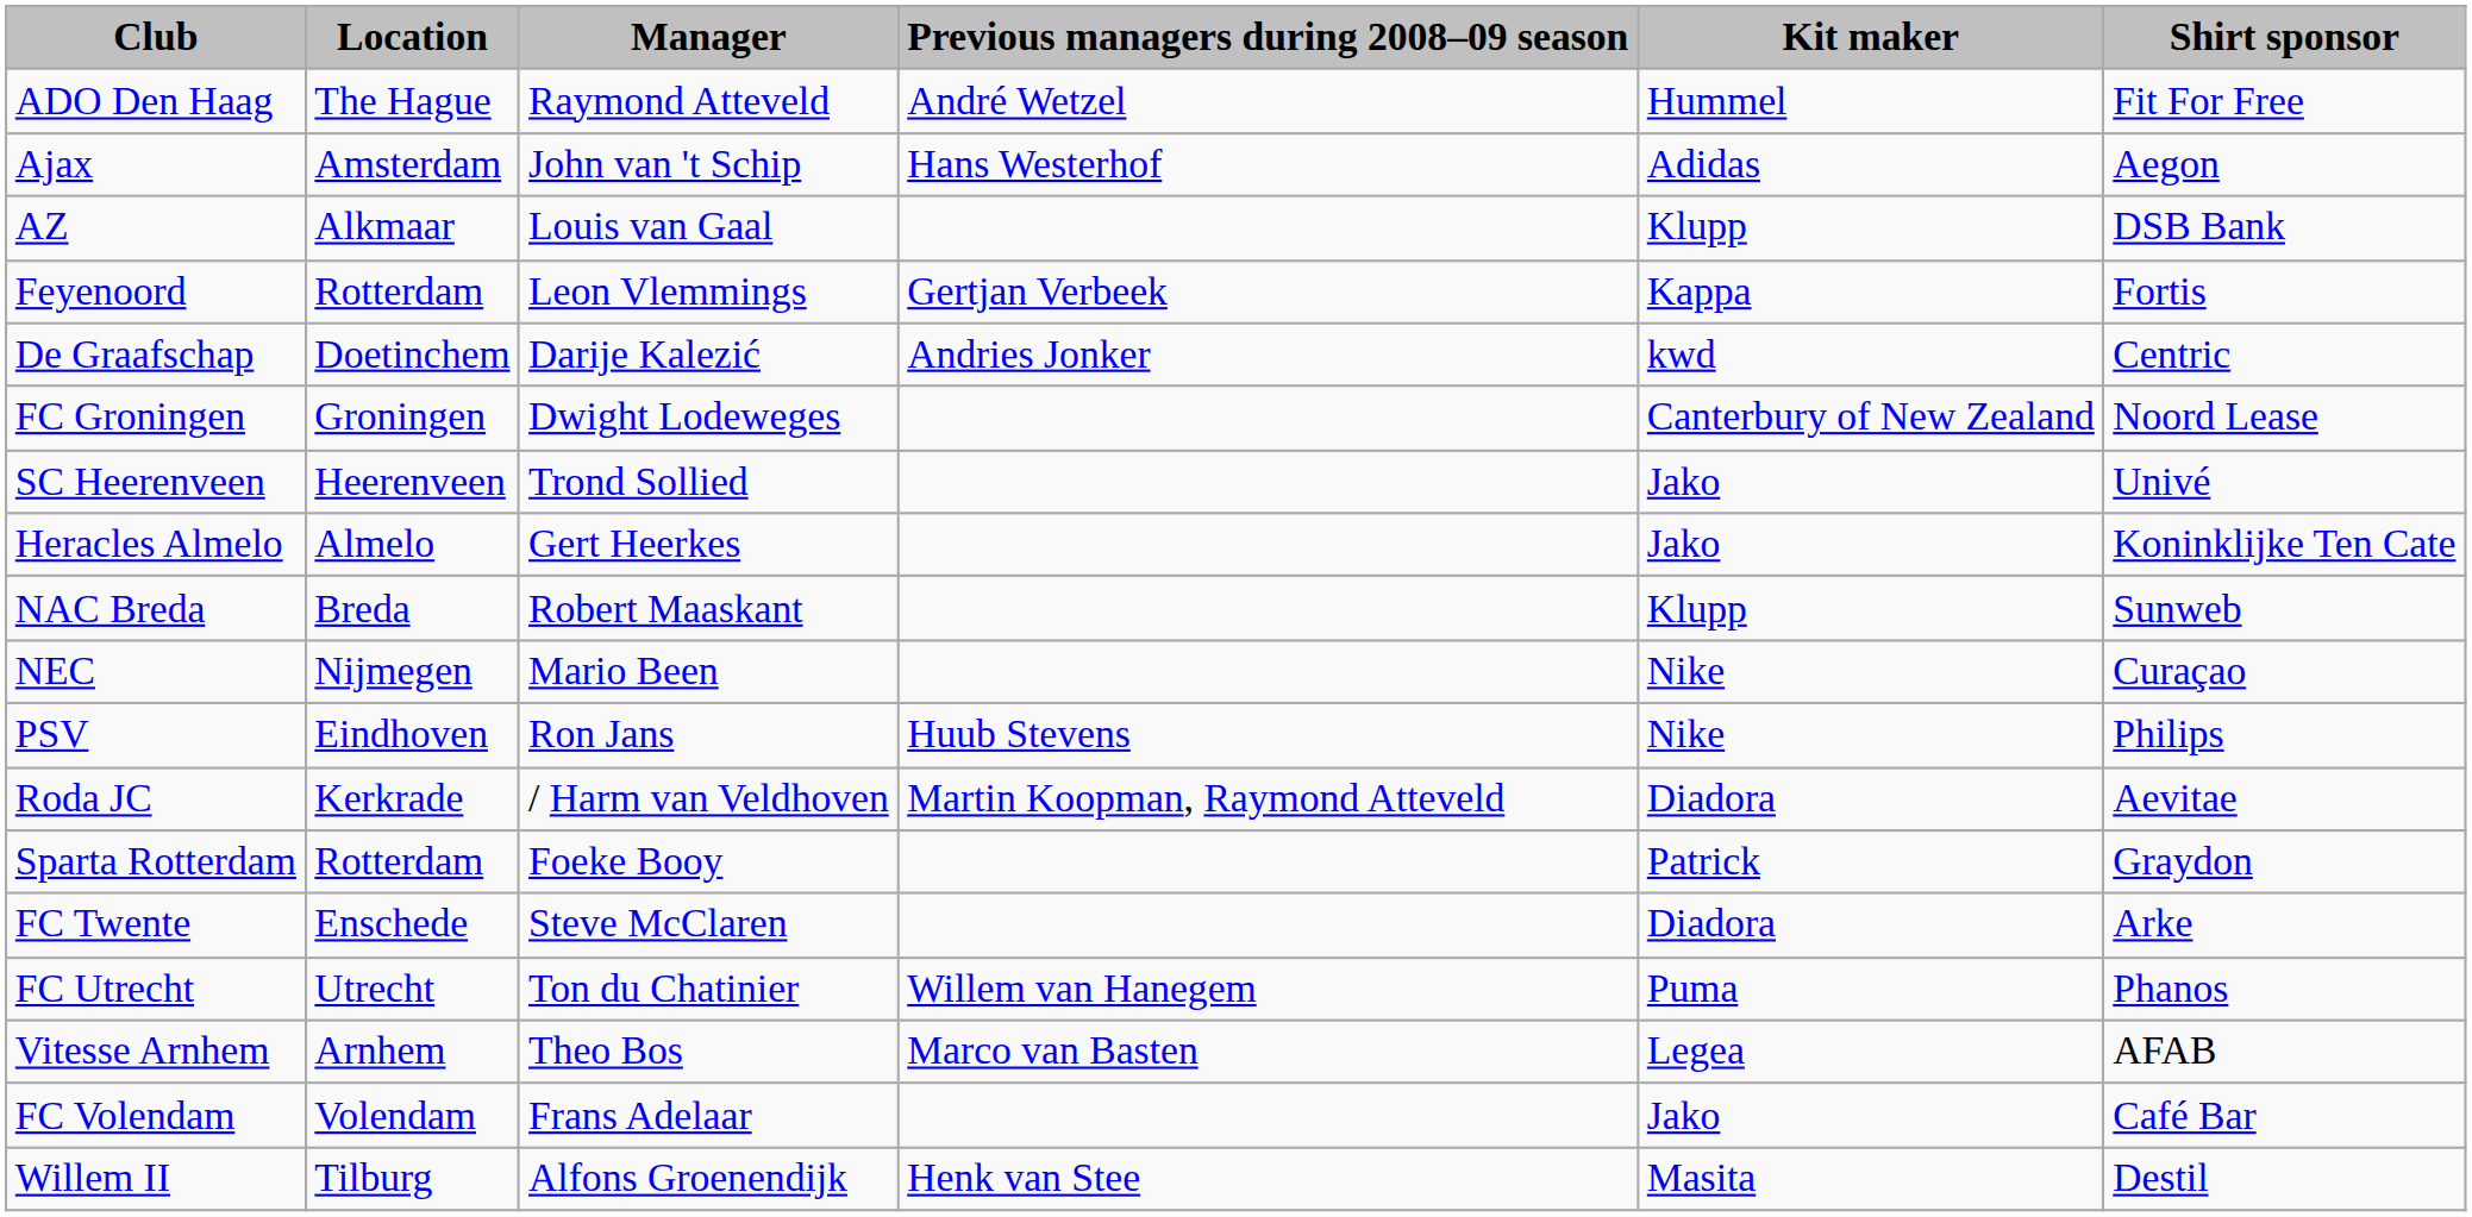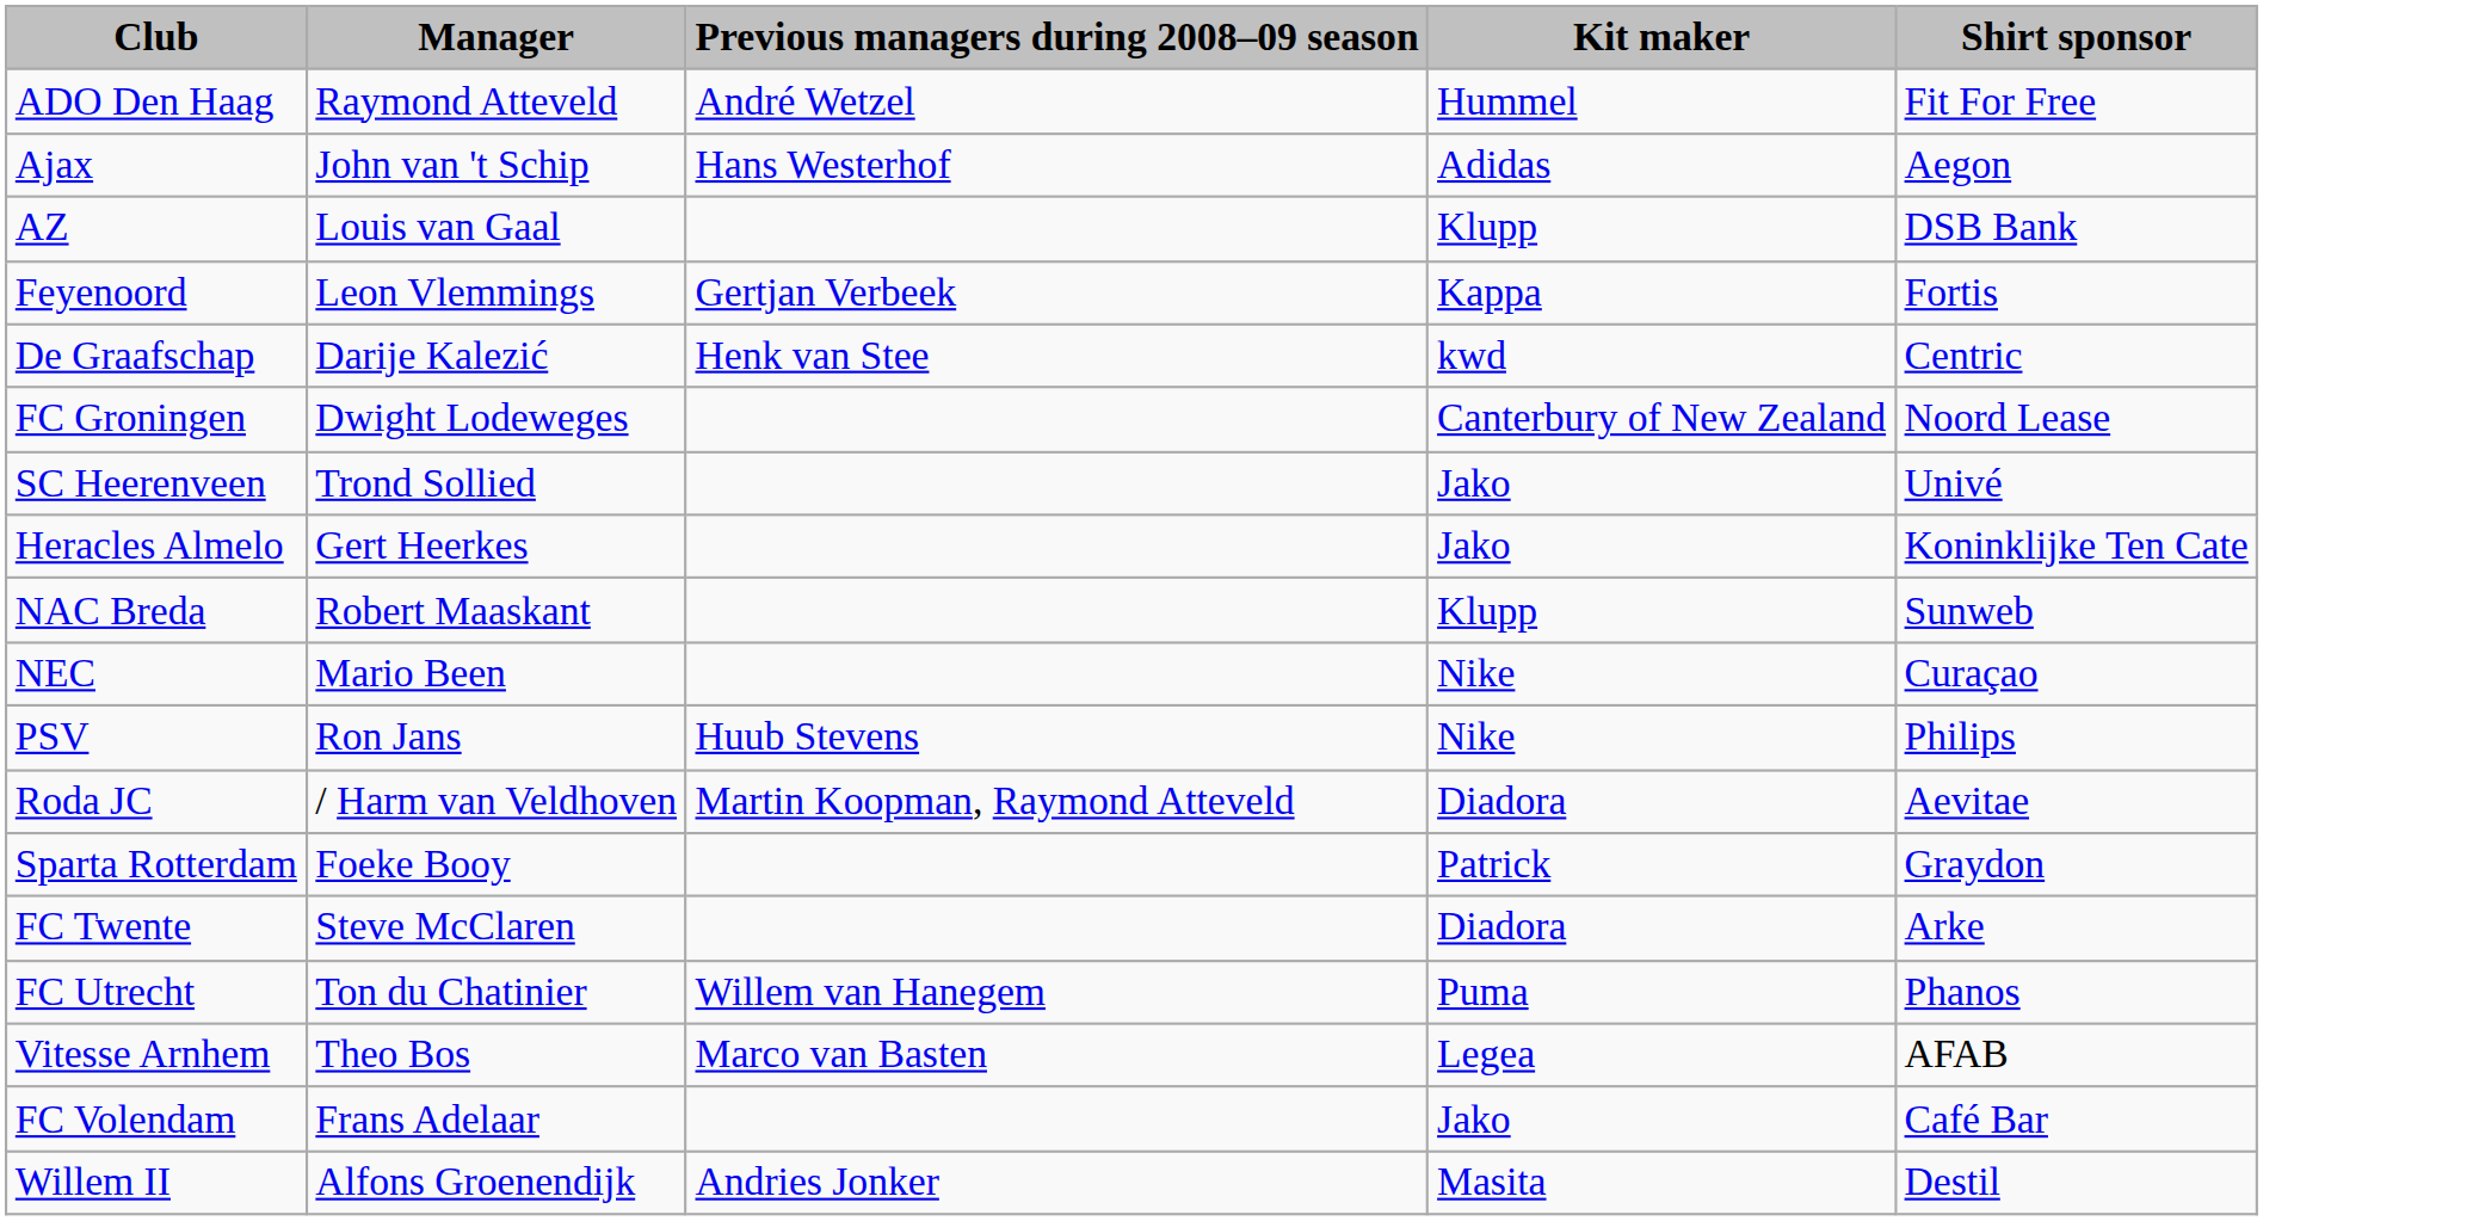- column: Location | The Hague | Amsterdam | Alkmaar | Rotterdam | Doetinchem | Groningen | Heerenveen | Almelo | Breda | Nijmegen | Eindhoven | Kerkrade | Rotterdam | Enschede | Utrecht | Arnhem | Volendam | Tilburg
De Graafschap | Previous managers during 2008–09 season: Andries Jonker -> Henk van Stee
Willem II | Previous managers during 2008–09 season: Henk van Stee -> Andries Jonker
